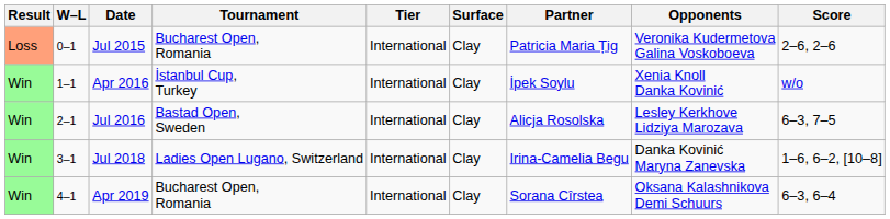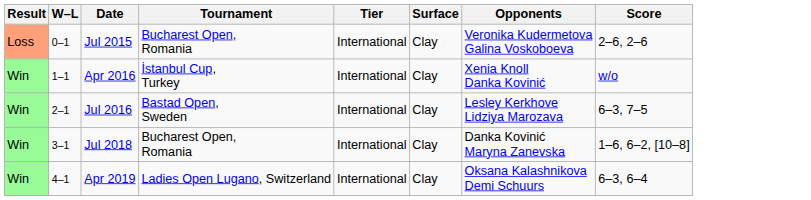- column: Partner | Patricia Maria Țig | İpek Soylu | Alicja Rosolska | Irina-Camelia Begu | Sorana Cîrstea
Jul 2018 | Tournament: Ladies Open Lugano, Switzerland -> Bucharest Open, Romania
Apr 2019 | Tournament: Bucharest Open, Romania -> Ladies Open Lugano, Switzerland
